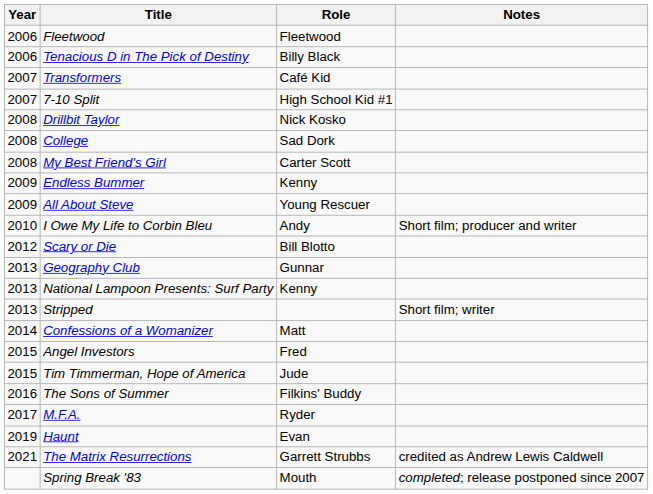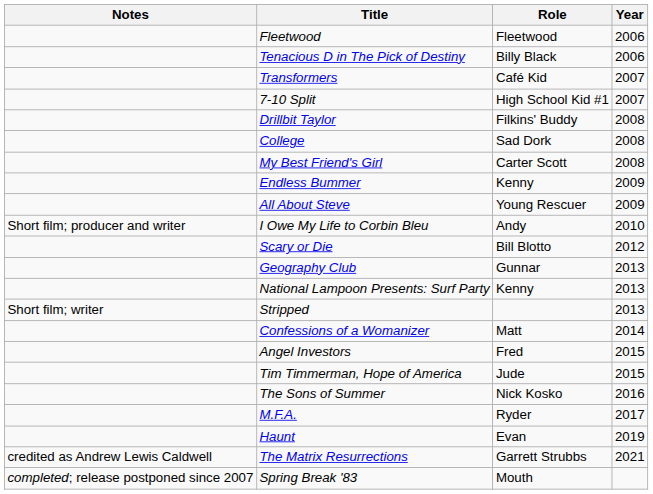columns swapped: Year <-> Notes
Drillbit Taylor | Role: Nick Kosko -> Filkins' Buddy
The Sons of Summer | Role: Filkins' Buddy -> Nick Kosko
